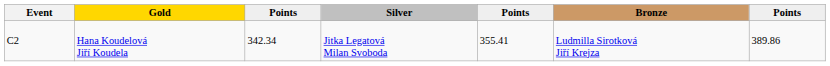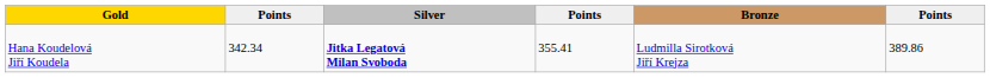- column: Event | C2
Hana Koudelová Jiří Koudela | Silver: normal -> bold
